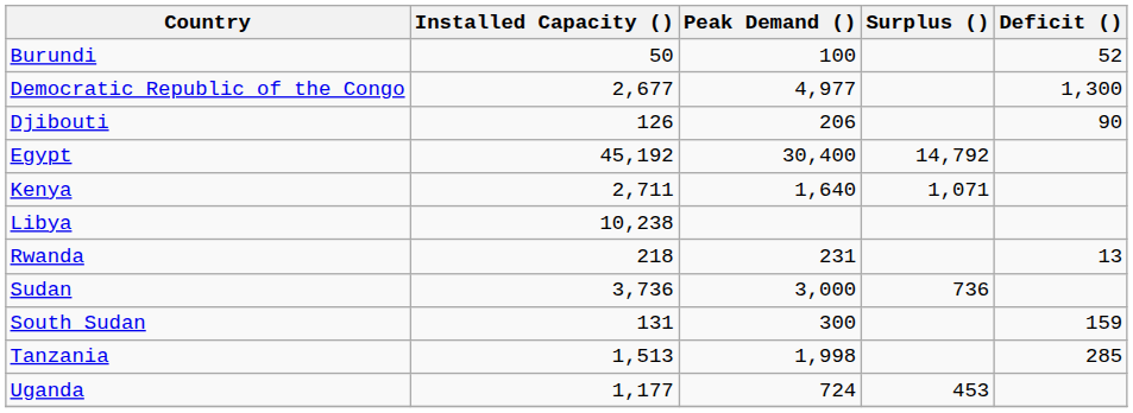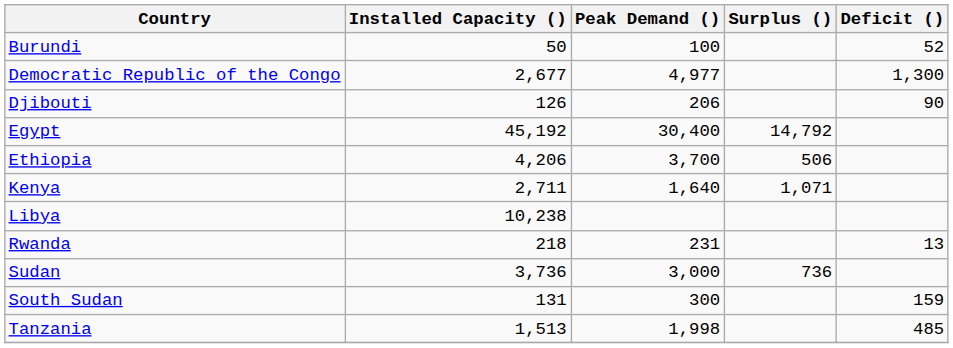+ row: Ethiopia | 4,206 | 3,700 | 506
Tanzania | Deficit (): 285 -> 485
- row: Uganda | 1,177 | 724 | 453
